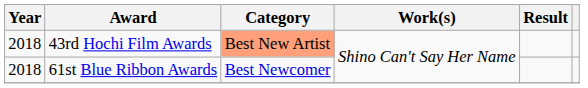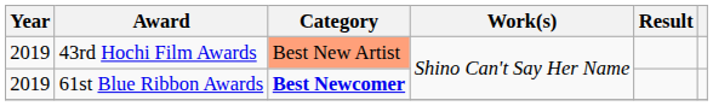43rd Hochi Film Awards | Year: 2018 -> 2019
61st Blue Ribbon Awards | Year: 2018 -> 2019
61st Blue Ribbon Awards | Category: normal -> bold
